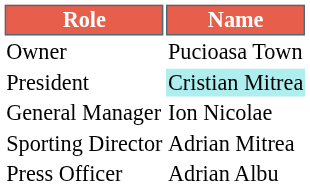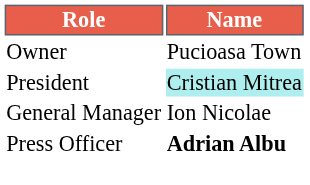- row: Sporting Director | Adrian Mitrea
Press Officer | Name: normal -> bold
